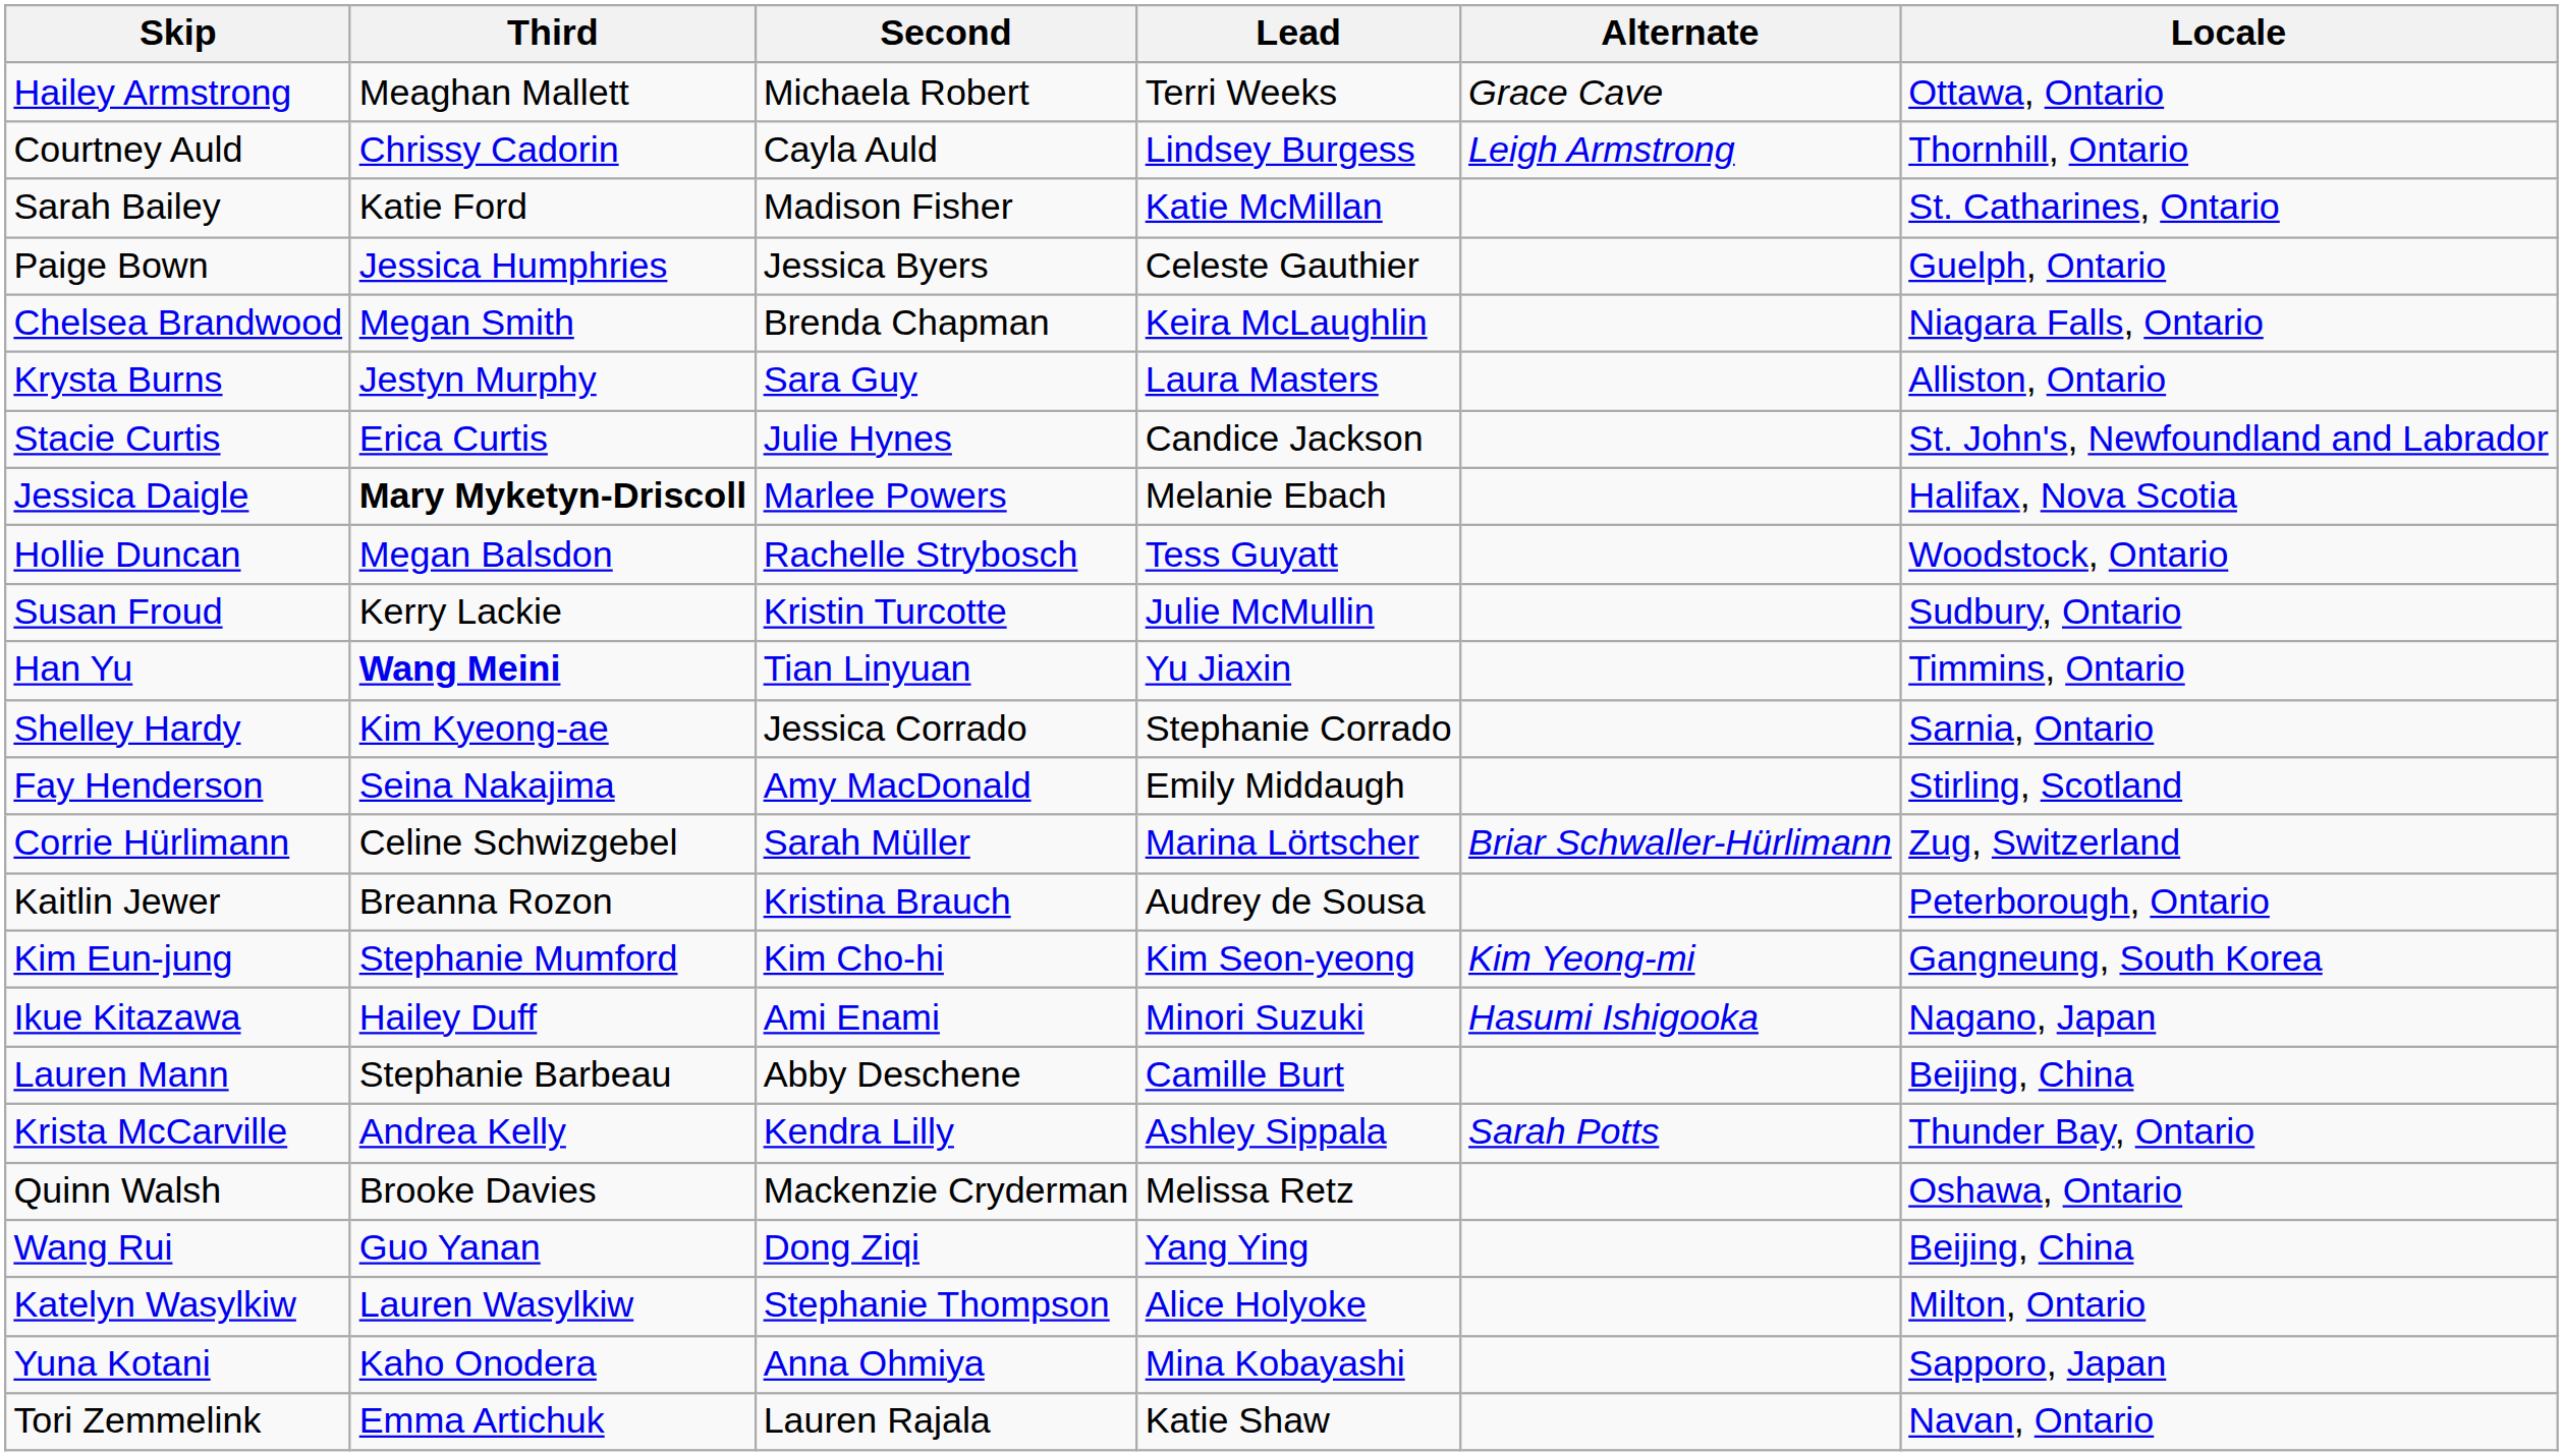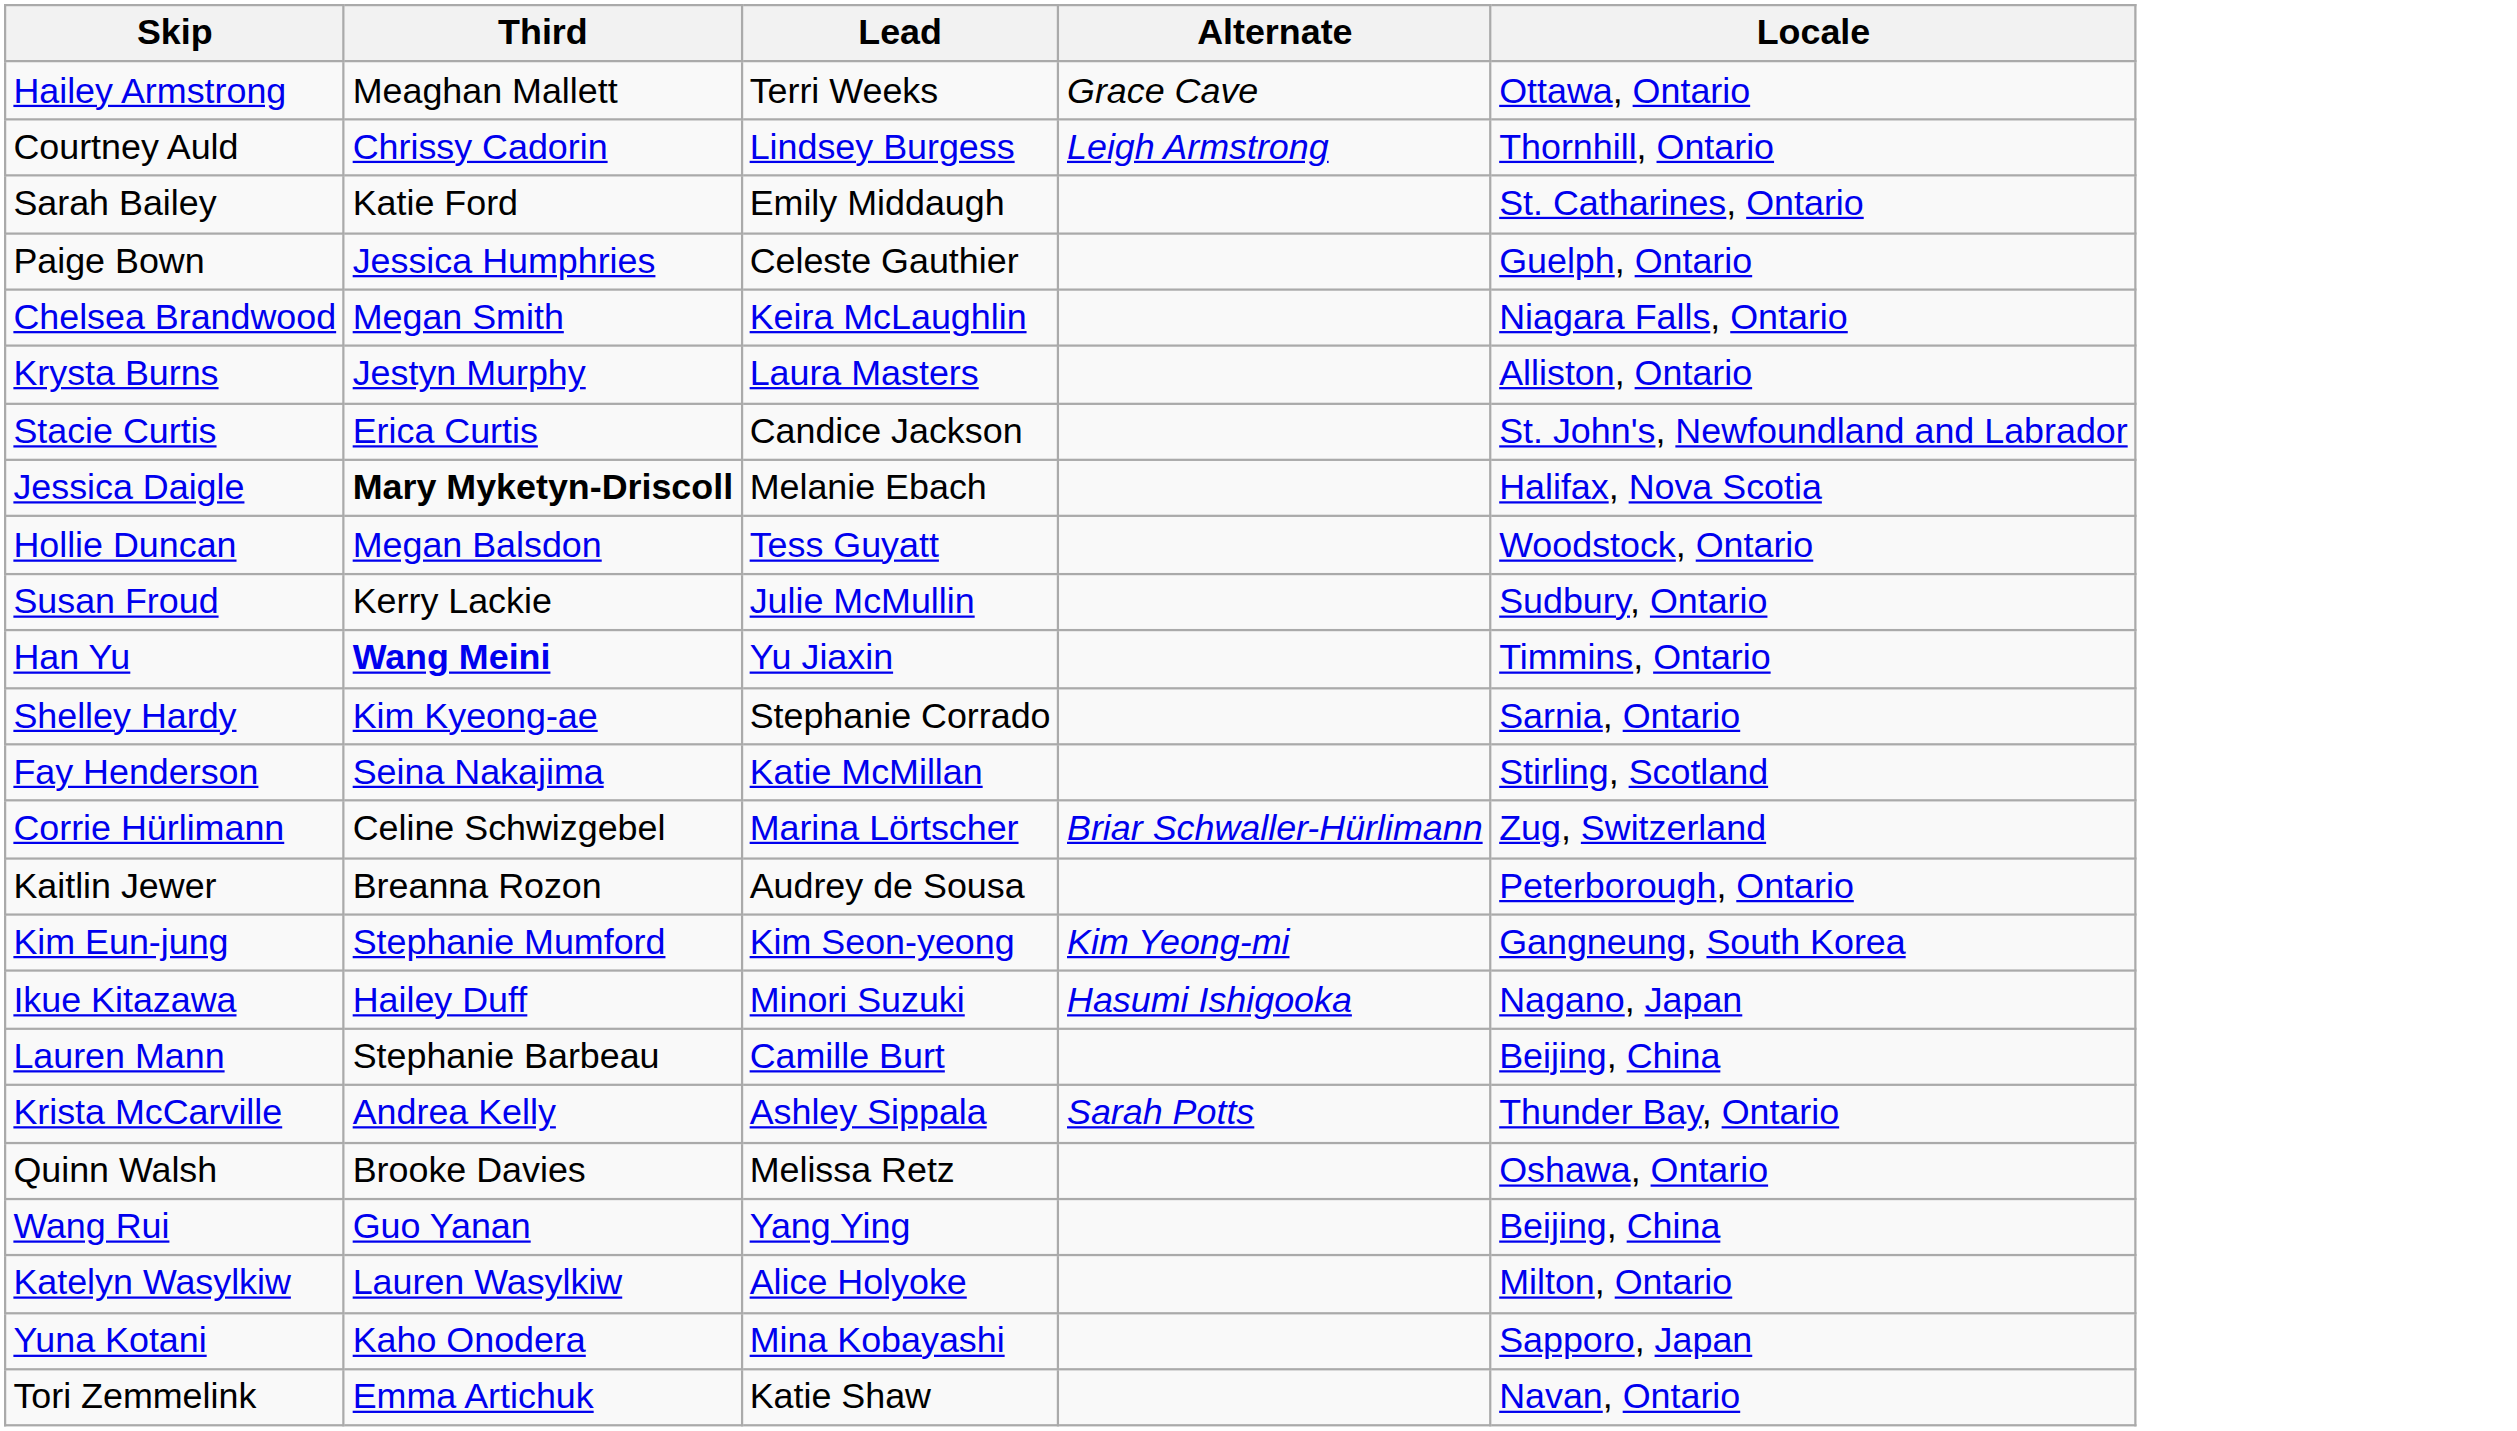- column: Second | Michaela Robert | Cayla Auld | Madison Fisher | Jessica Byers | Brenda Chapman | Sara Guy | Julie Hynes | Marlee Powers | Rachelle Strybosch | Kristin Turcotte | Tian Linyuan | Jessica Corrado | Amy MacDonald | Sarah Müller | Kristina Brauch | Kim Cho-hi | Ami Enami | Abby Deschene | Kendra Lilly | Mackenzie Cryderman | Dong Ziqi | Stephanie Thompson | Anna Ohmiya | Lauren Rajala
Sarah Bailey | Lead: Katie McMillan -> Emily Middaugh
Fay Henderson | Lead: Emily Middaugh -> Katie McMillan
